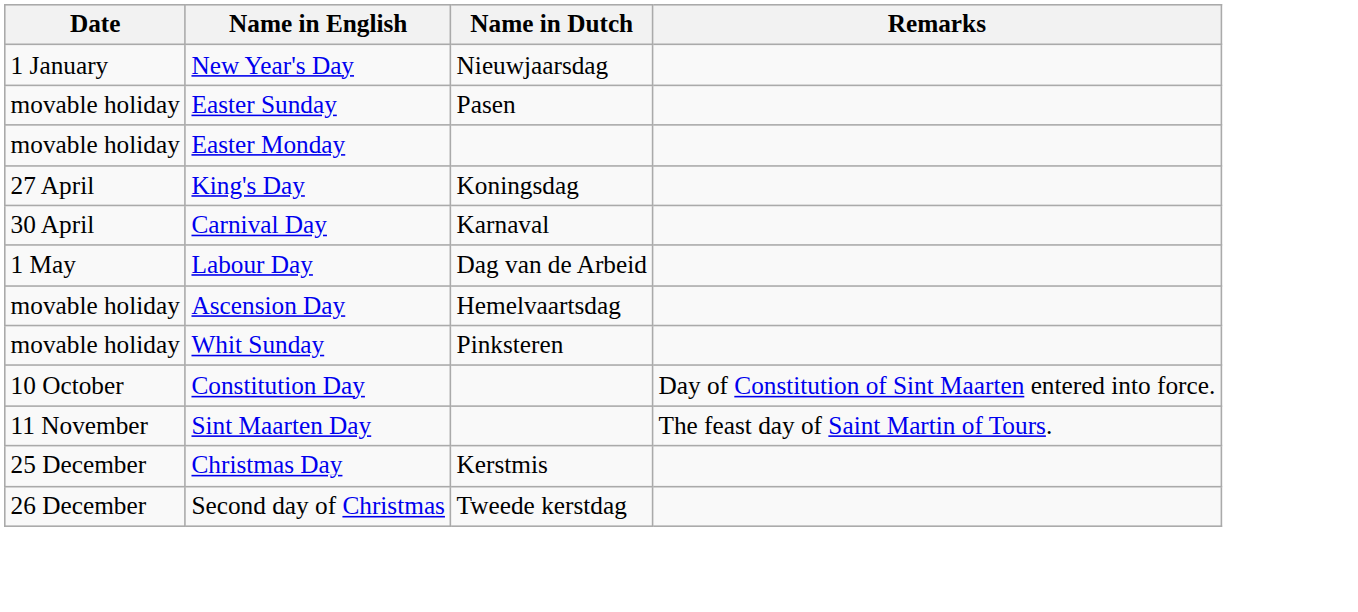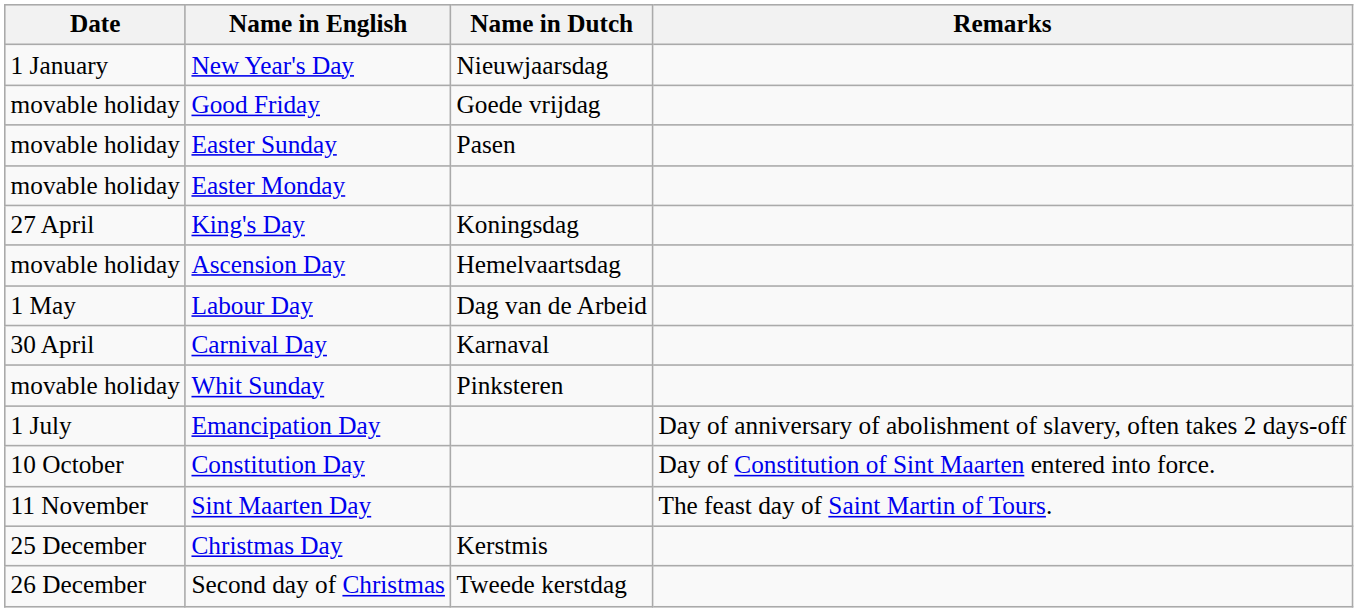+ row: movable holiday | Good Friday | Goede vrijdag
rows swapped: Carnival Day <-> Ascension Day
+ row: 1 July | Emancipation Day | Day of anniversary of abolishment of slavery, often takes 2 days-off
